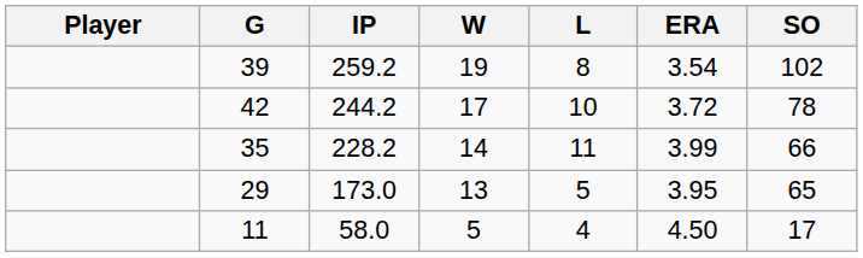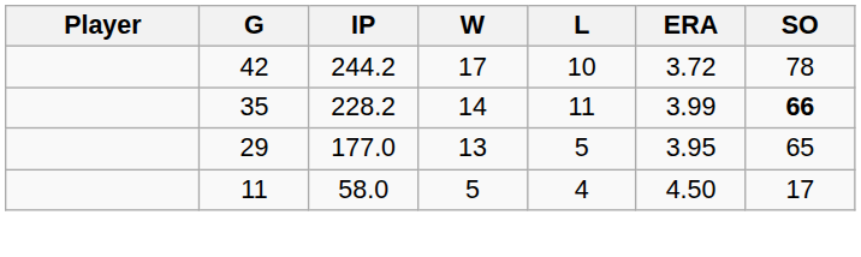- row: 39 | 259.2 | 19 | 8 | 3.54 | 102
35 | SO: normal -> bold
29 | IP: 173.0 -> 177.0
